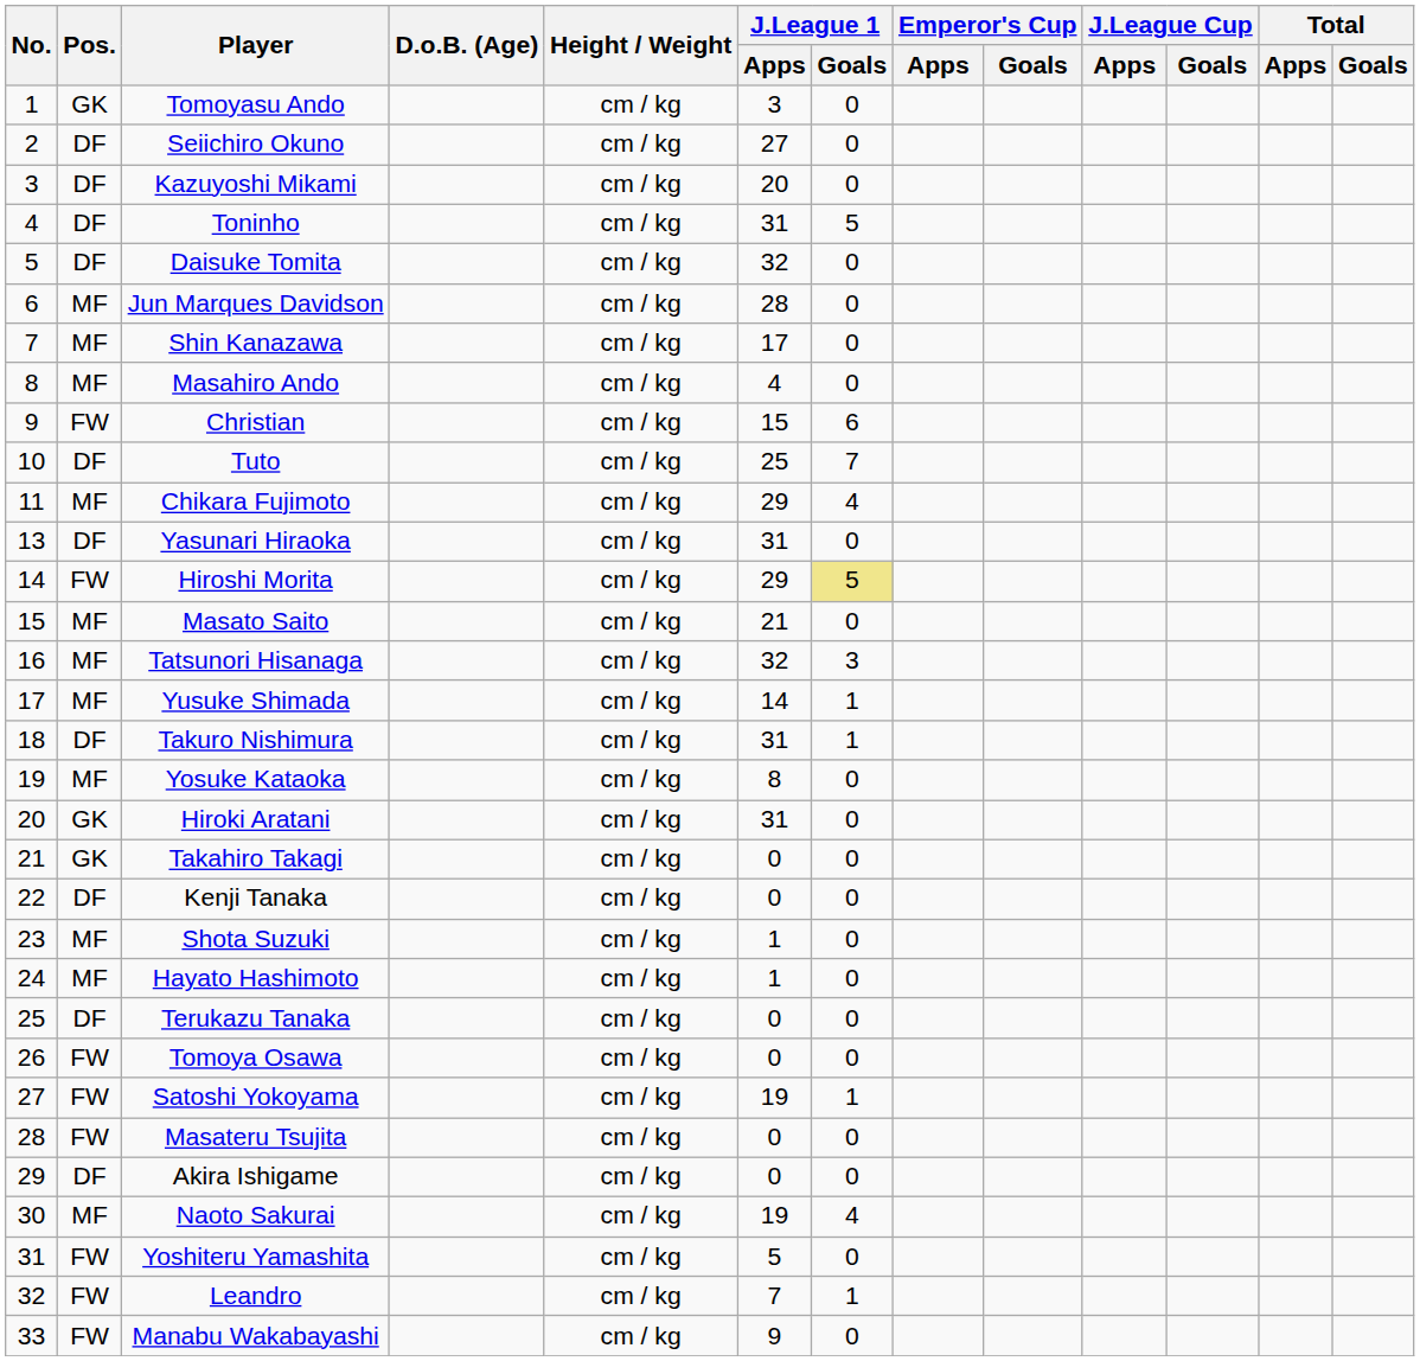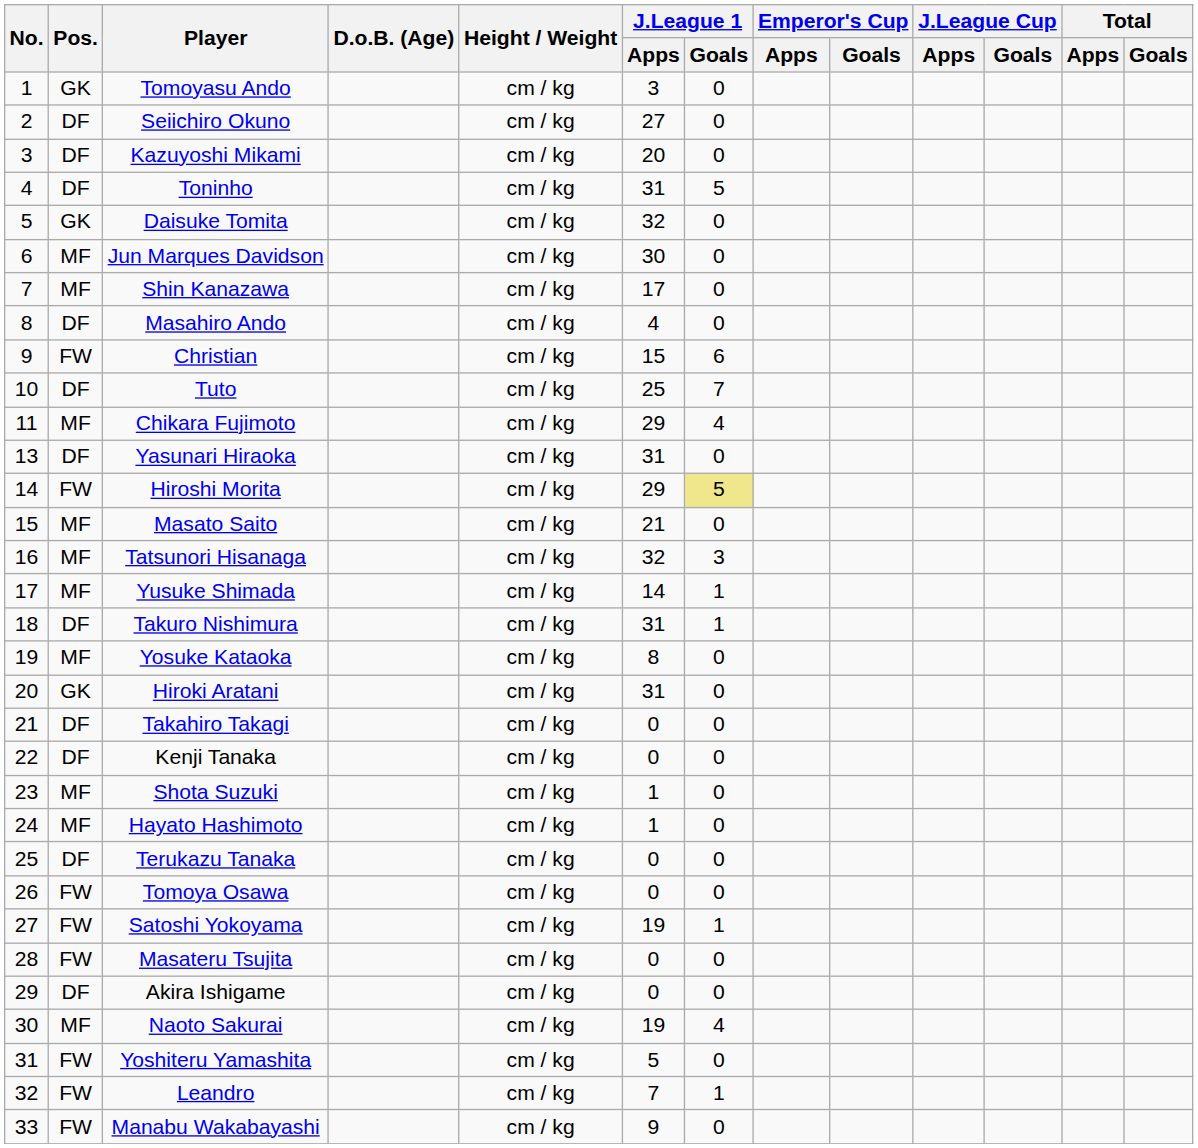Daisuke Tomita | Pos.: DF -> GK
Jun Marques Davidson | J.League 1 / Apps: 28 -> 30
Masahiro Ando | Pos.: MF -> DF
Takahiro Takagi | Pos.: GK -> DF
